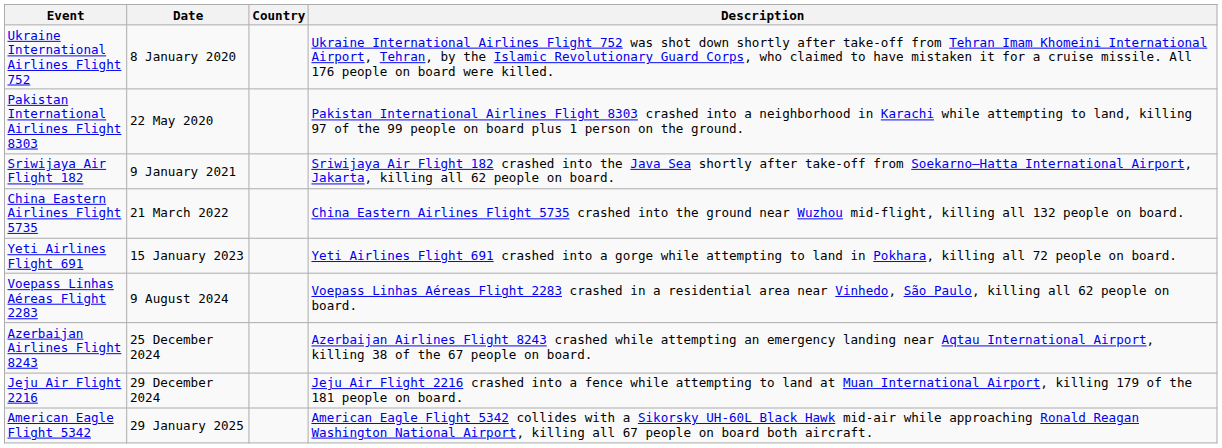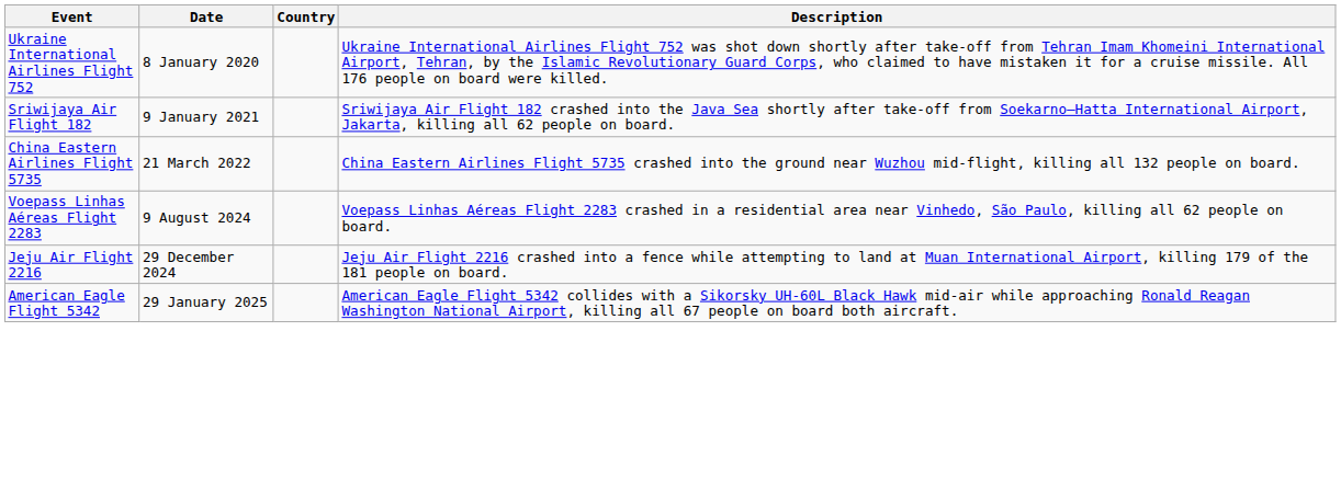- row: Pakistan International Airlines Flight 8303 | 22 May 2020 | Pakistan International Airlines Flight 8303 crashed into a neighborhood in Karachi while attempting to land, killing 97 of the 99 people on board plus 1 person on the ground.
- row: Yeti Airlines Flight 691 | 15 January 2023 | Yeti Airlines Flight 691 crashed into a gorge while attempting to land in Pokhara, killing all 72 people on board.
- row: Azerbaijan Airlines Flight 8243 | 25 December 2024 | Azerbaijan Airlines Flight 8243 crashed while attempting an emergency landing near Aqtau International Airport, killing 38 of the 67 people on board.
